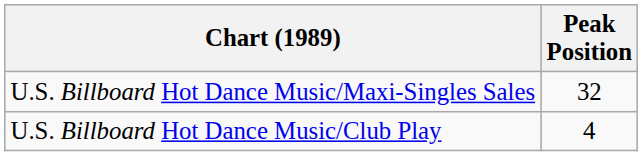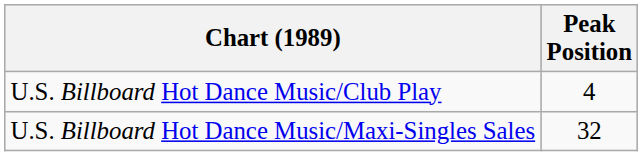rows swapped: U.S. Billboard Hot Dance Music/Club Play <-> U.S. Billboard Hot Dance Music/Maxi-Singles Sales
